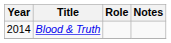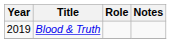Blood & Truth | Year: 2014 -> 2019
